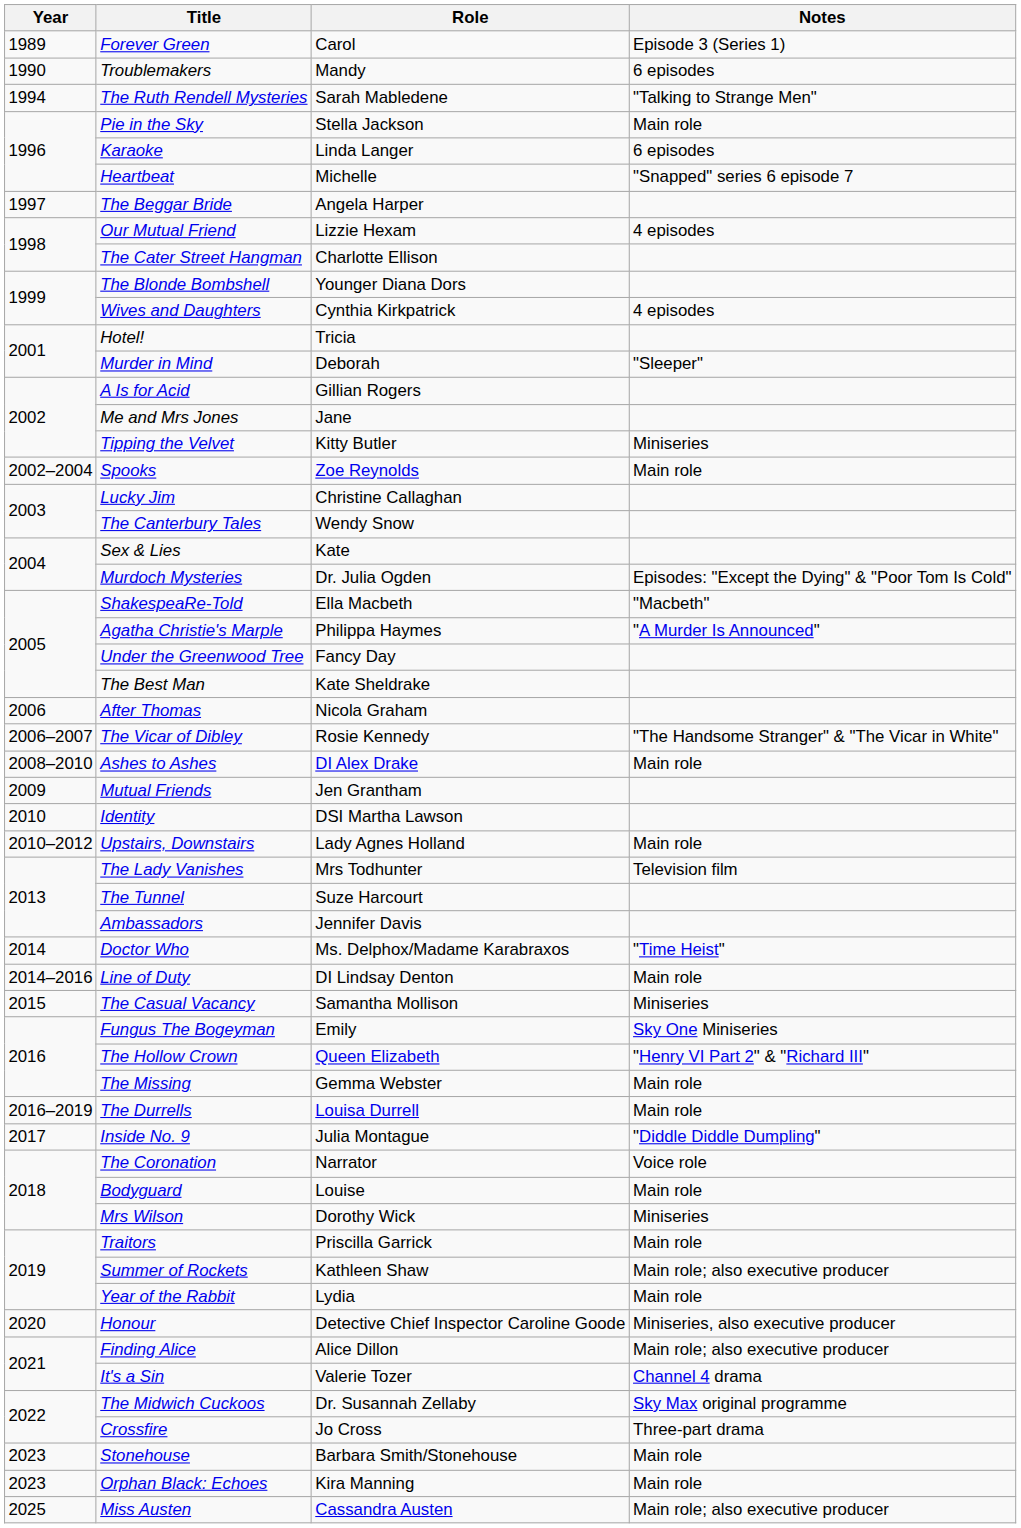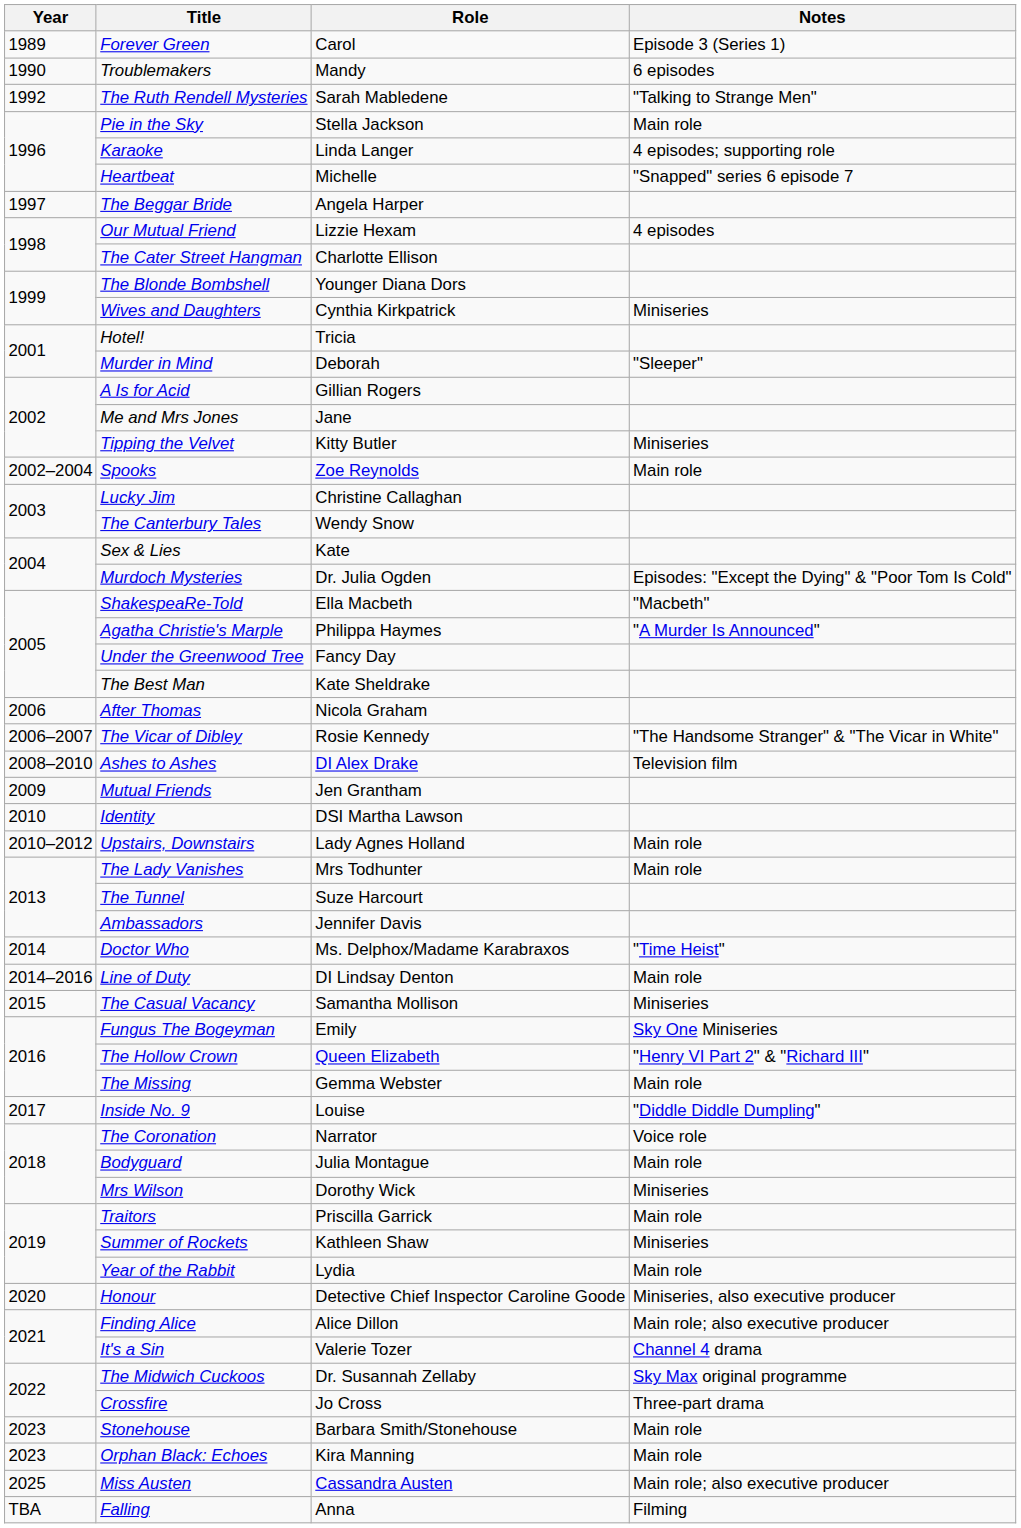The Ruth Rendell Mysteries | Year: 1994 -> 1992
Karaoke | Notes: 6 episodes -> 4 episodes; supporting role
Wives and Daughters | Notes: 4 episodes -> Miniseries
Ashes to Ashes | Notes: Main role -> Television film
The Lady Vanishes | Notes: Television film -> Main role
- row: 2016–2019 | The Durrells | Louisa Durrell | Main role
Inside No. 9 | Role: Julia Montague -> Louise
Bodyguard | Role: Louise -> Julia Montague
Summer of Rockets | Notes: Main role; also executive producer -> Miniseries
+ row: TBA | Falling | Anna | Filming
